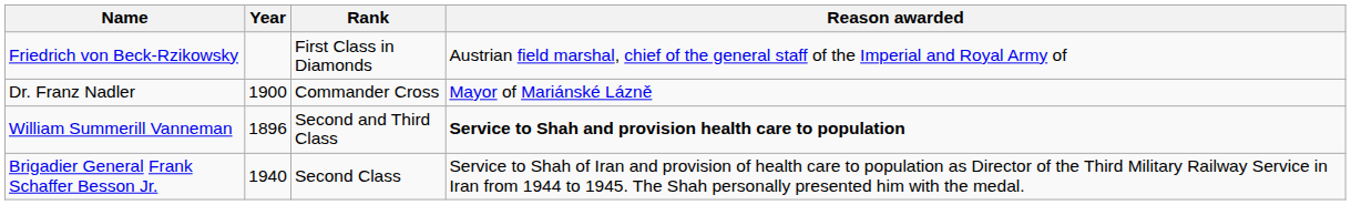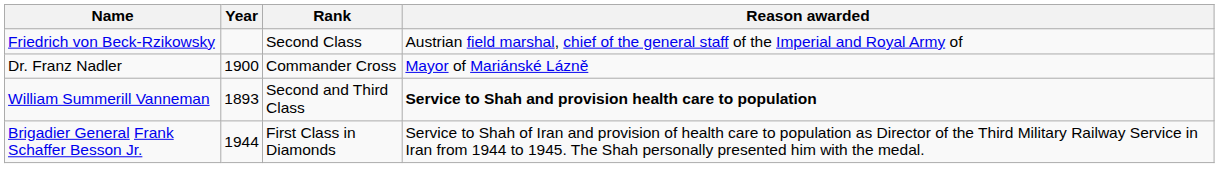Friedrich von Beck-Rzikowsky | Rank: First Class in Diamonds -> Second Class
William Summerill Vanneman | Year: 1896 -> 1893
Brigadier General Frank Schaffer Besson Jr. | Year: 1940 -> 1944
Brigadier General Frank Schaffer Besson Jr. | Rank: Second Class -> First Class in Diamonds
